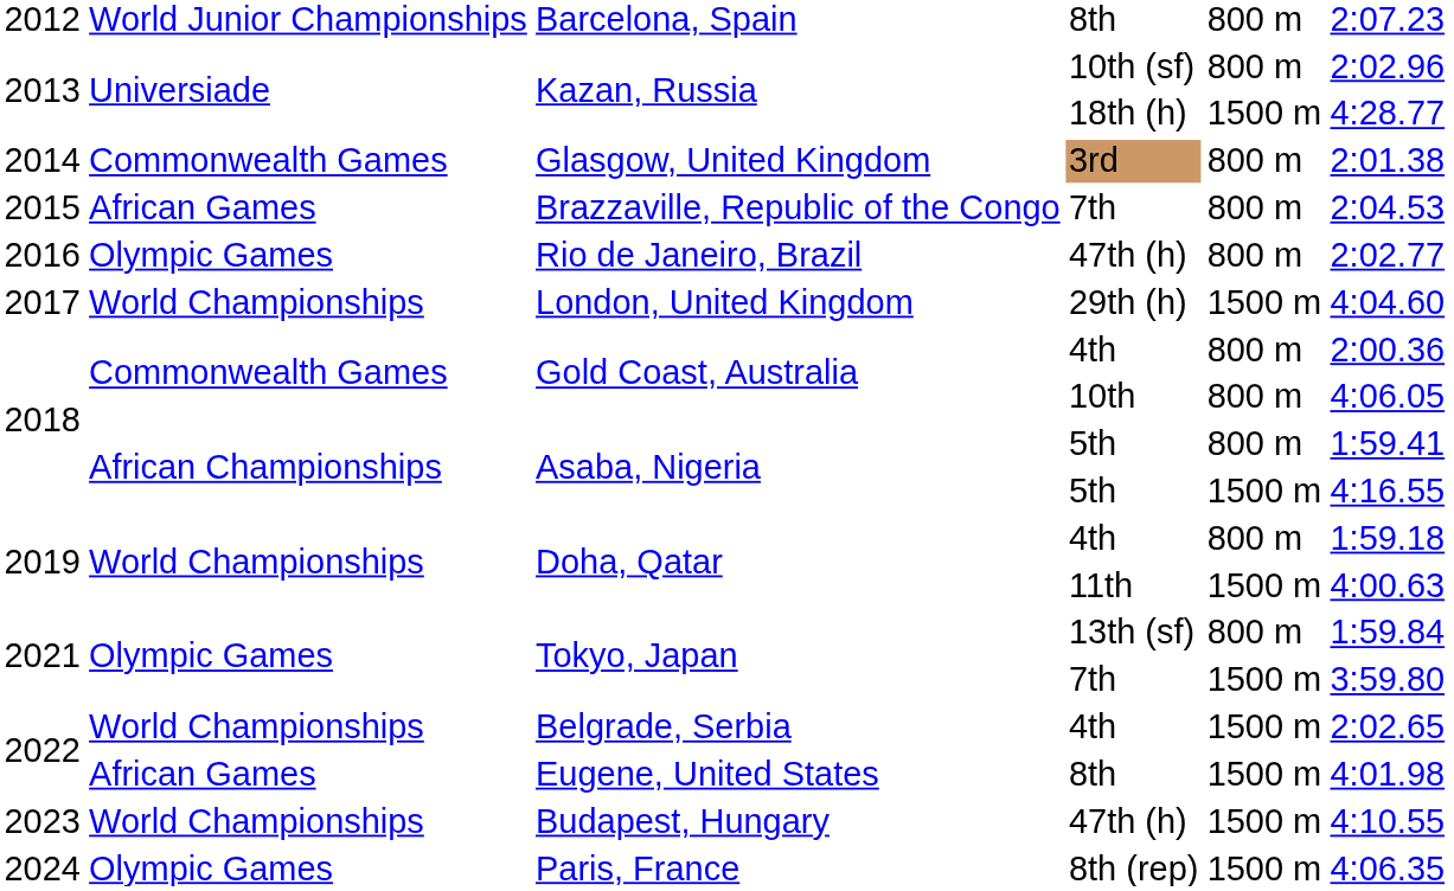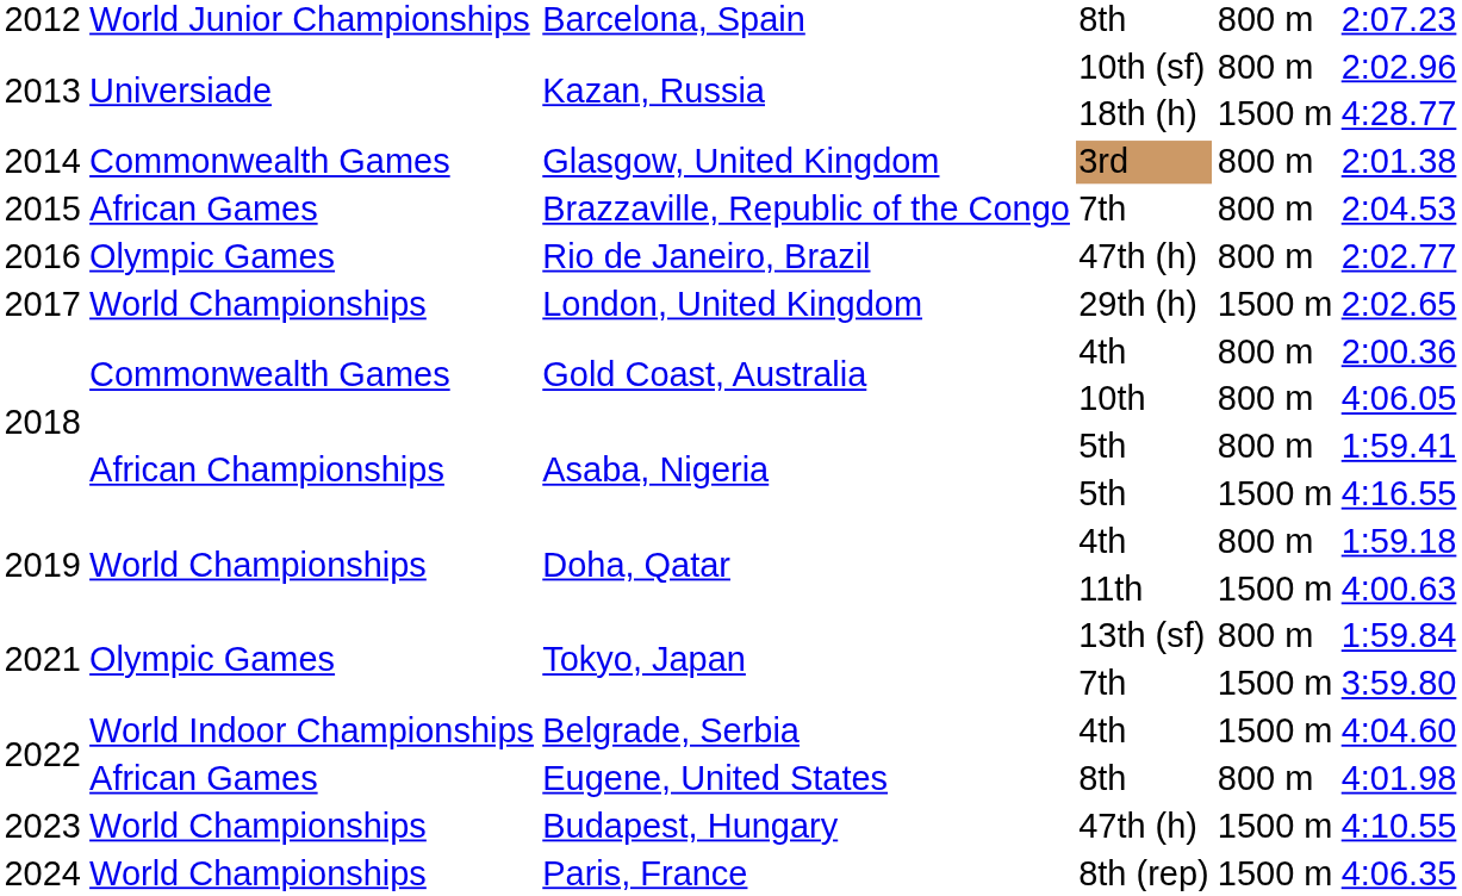London, United Kingdom | column 6: 4:04.60 -> 2:02.65
Belgrade, Serbia | column 2: World Championships -> World Indoor Championships
Belgrade, Serbia | column 6: 2:02.65 -> 4:04.60
Eugene, United States | column 5: 1500 m -> 800 m
Paris, France | column 2: Olympic Games -> World Championships
